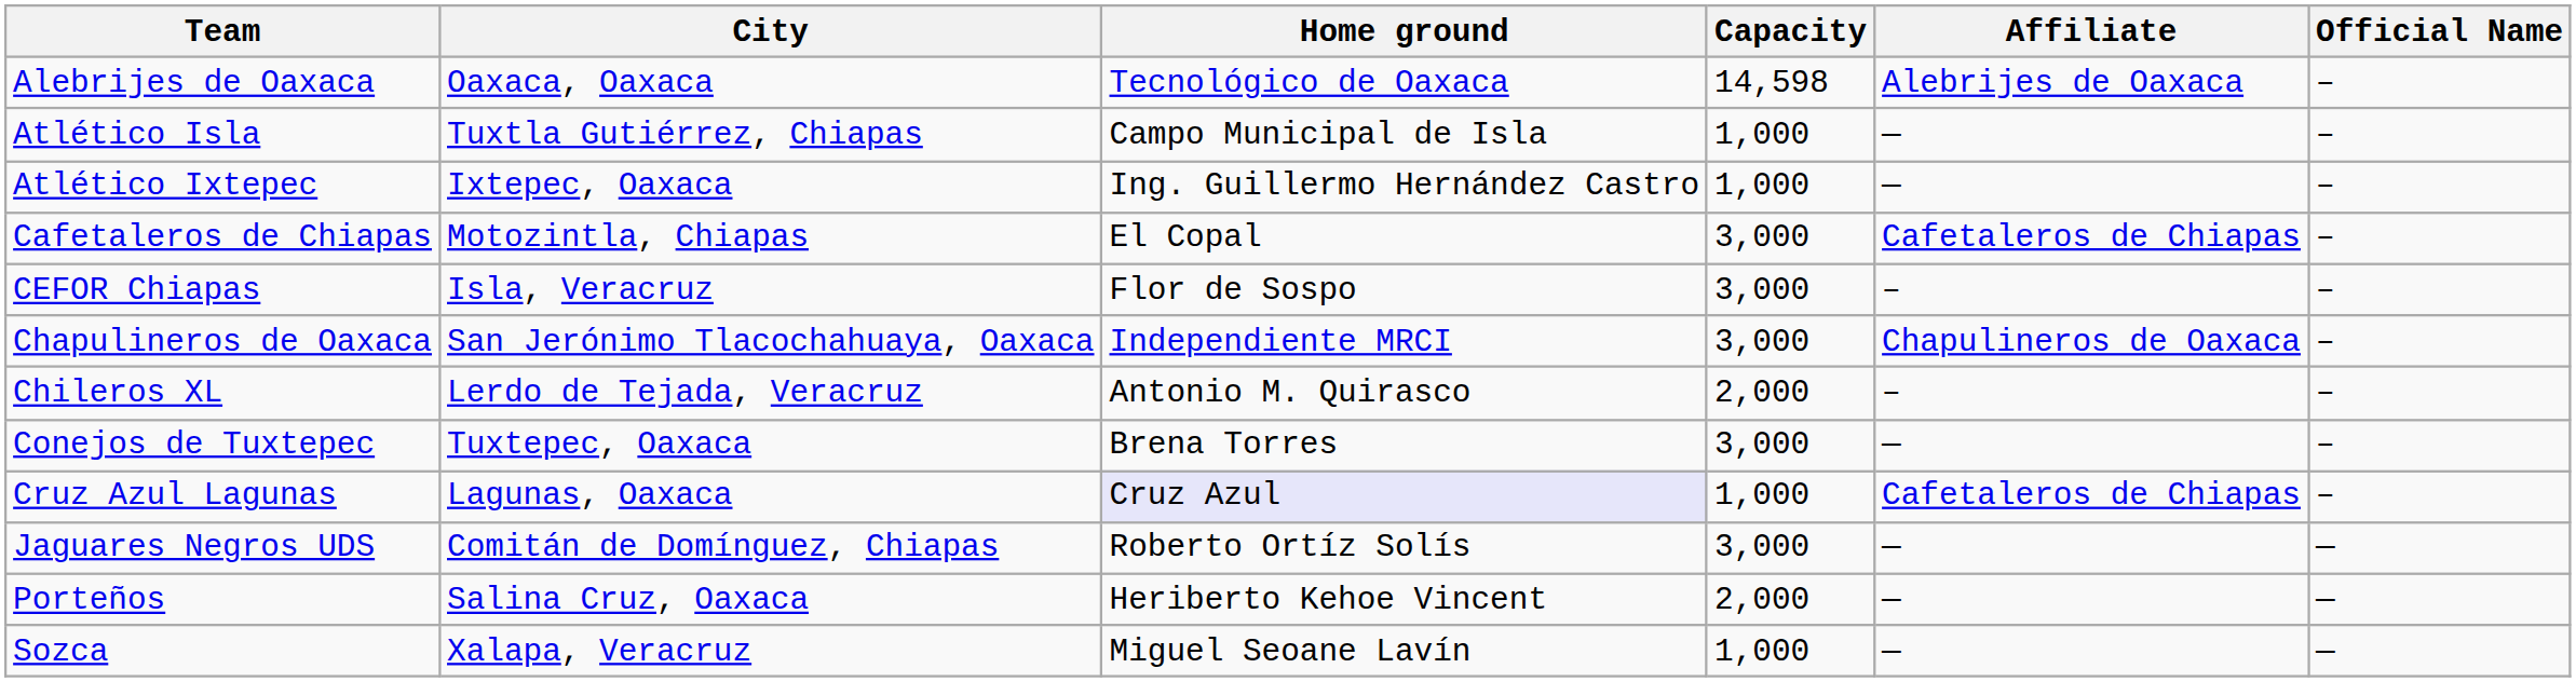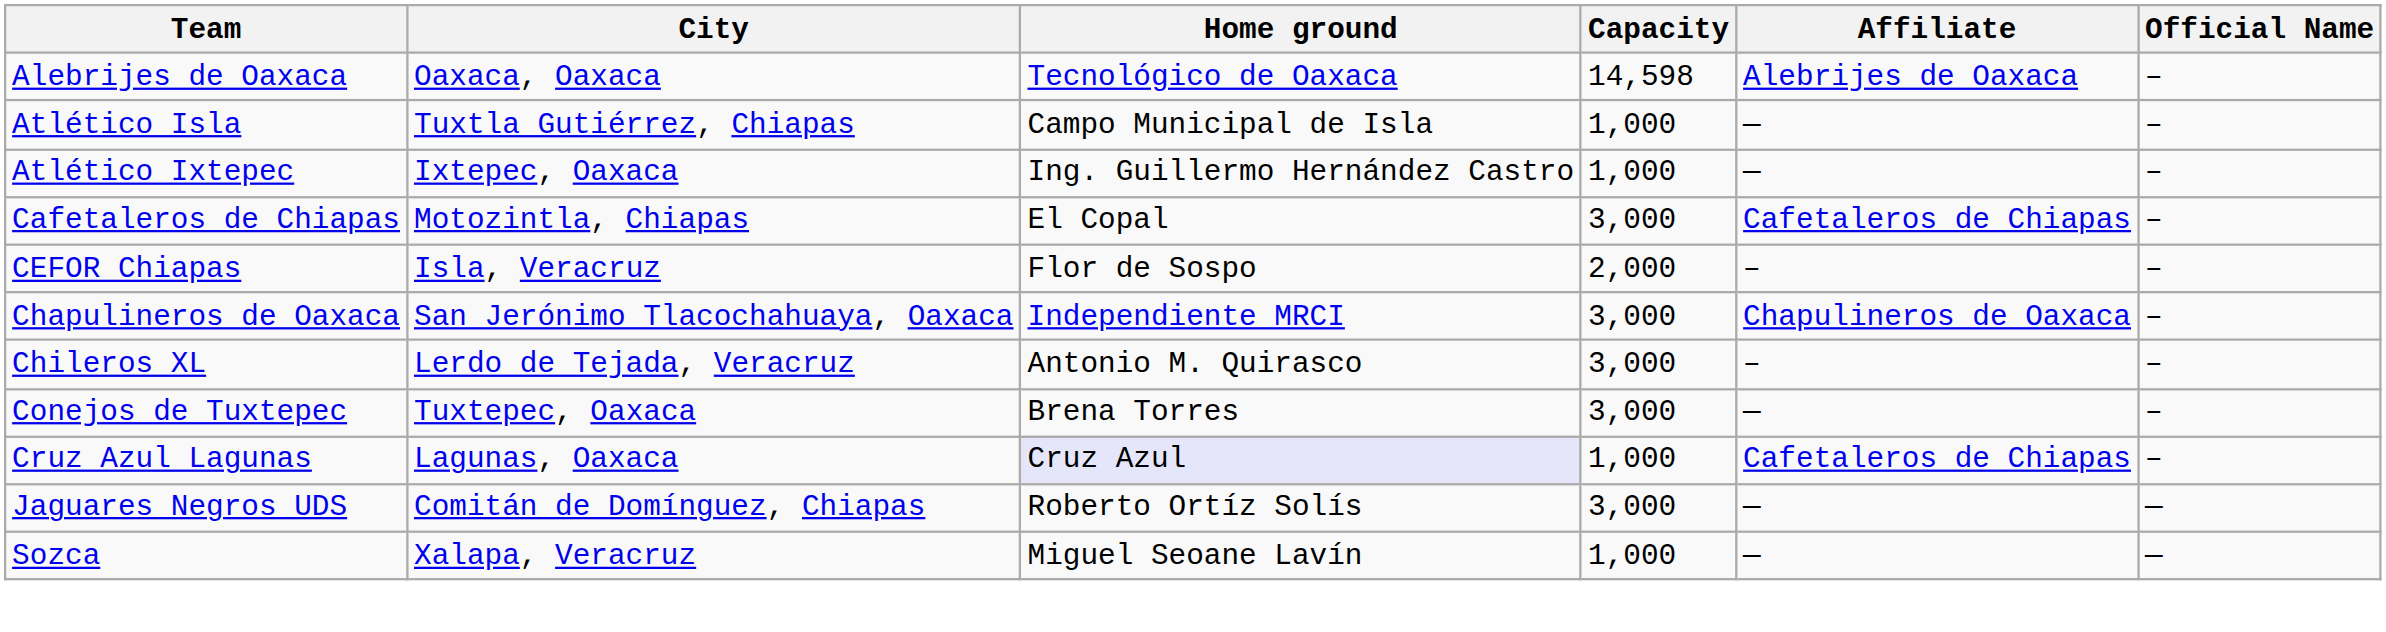CEFOR Chiapas | Capacity: 3,000 -> 2,000
Chileros XL | Capacity: 2,000 -> 3,000
- row: Porteños | Salina Cruz, Oaxaca | Heriberto Kehoe Vincent | 2,000 | — | —
